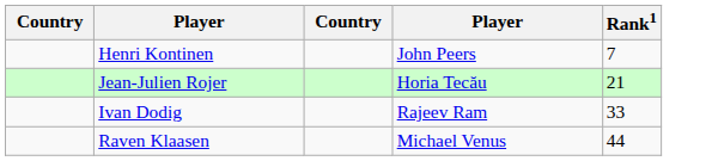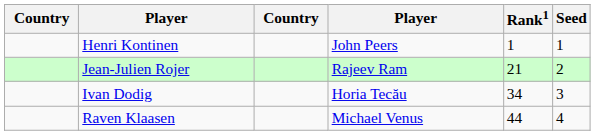+ column: Seed | 1 | 2 | 3 | 4
Henri Kontinen | Rank1: 7 -> 1
Jean-Julien Rojer | column 4: Horia Tecău -> Rajeev Ram
Ivan Dodig | column 4: Rajeev Ram -> Horia Tecău
Ivan Dodig | Rank1: 33 -> 34
